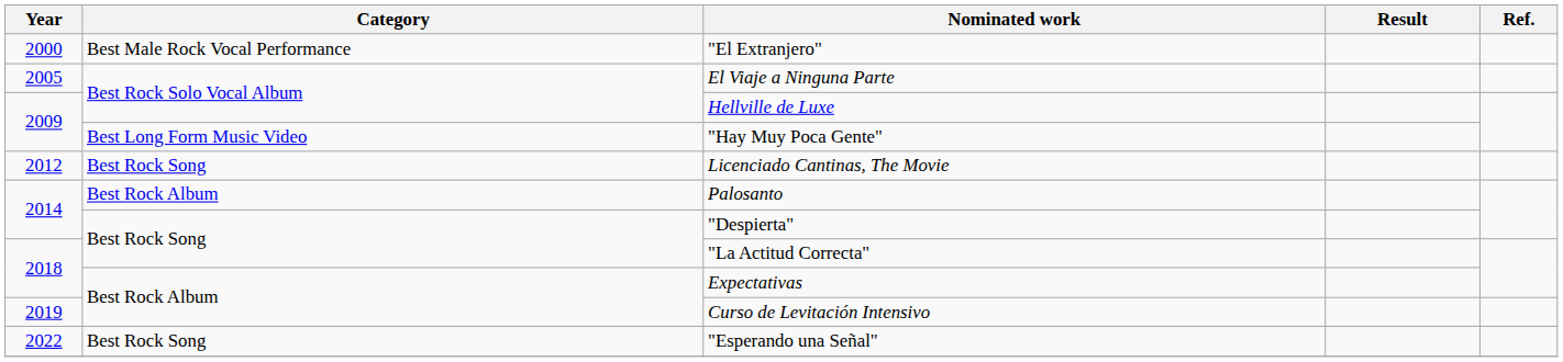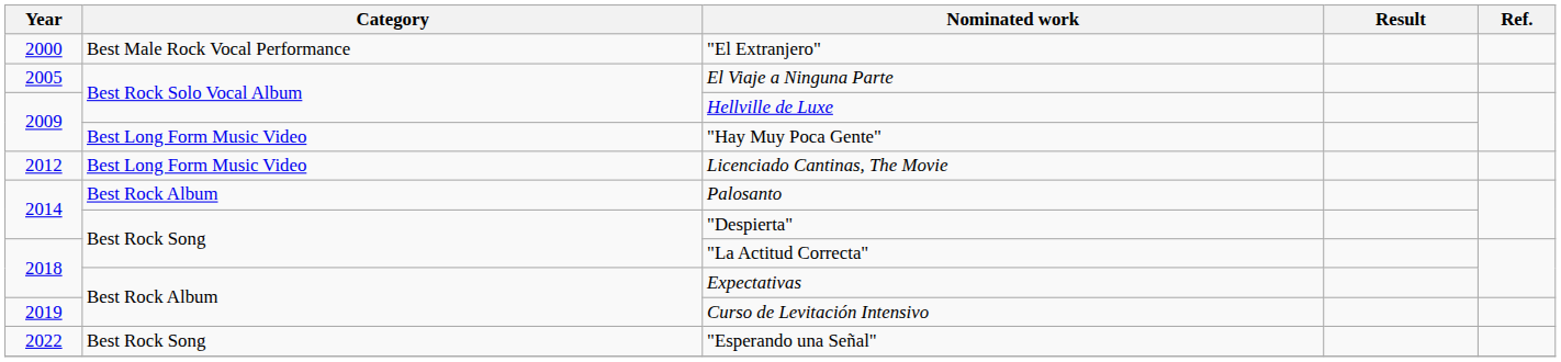Licenciado Cantinas, The Movie | Category: Best Rock Song -> Best Long Form Music Video
